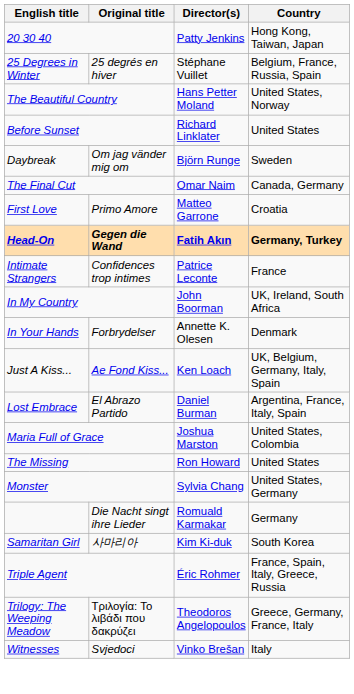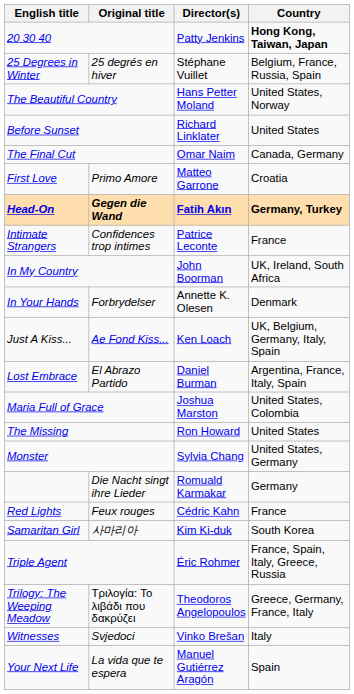20 30 40 | Country: normal -> bold
- row: Daybreak | Om jag vänder mig om | Björn Runge | Sweden
+ row: Red Lights | Feux rouges | Cédric Kahn | France
+ row: Your Next Life | La vida que te espera | Manuel Gutiérrez Aragón | Spain
